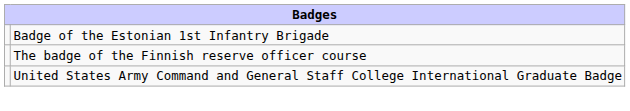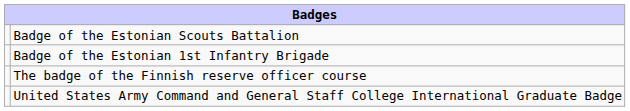+ row: Badge of the Estonian Scouts Battalion
